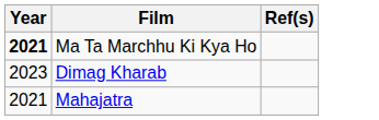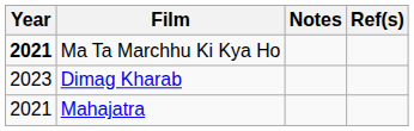+ column: Notes
